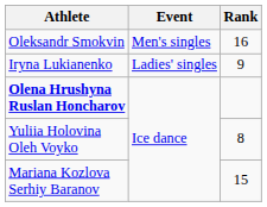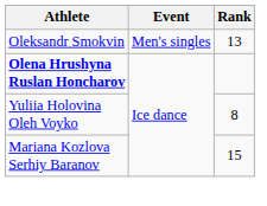Oleksandr Smokvin | Rank: 16 -> 13
- row: Iryna Lukianenko | Ladies' singles | 9
